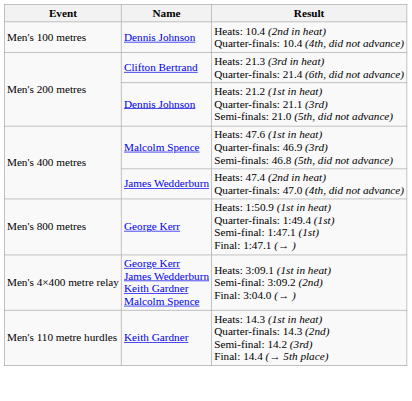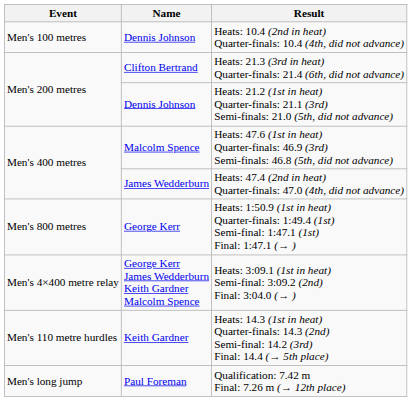+ row: Men's long jump | Paul Foreman | Qualification: 7.42 m Final: 7.26 m (→ 12th place)
